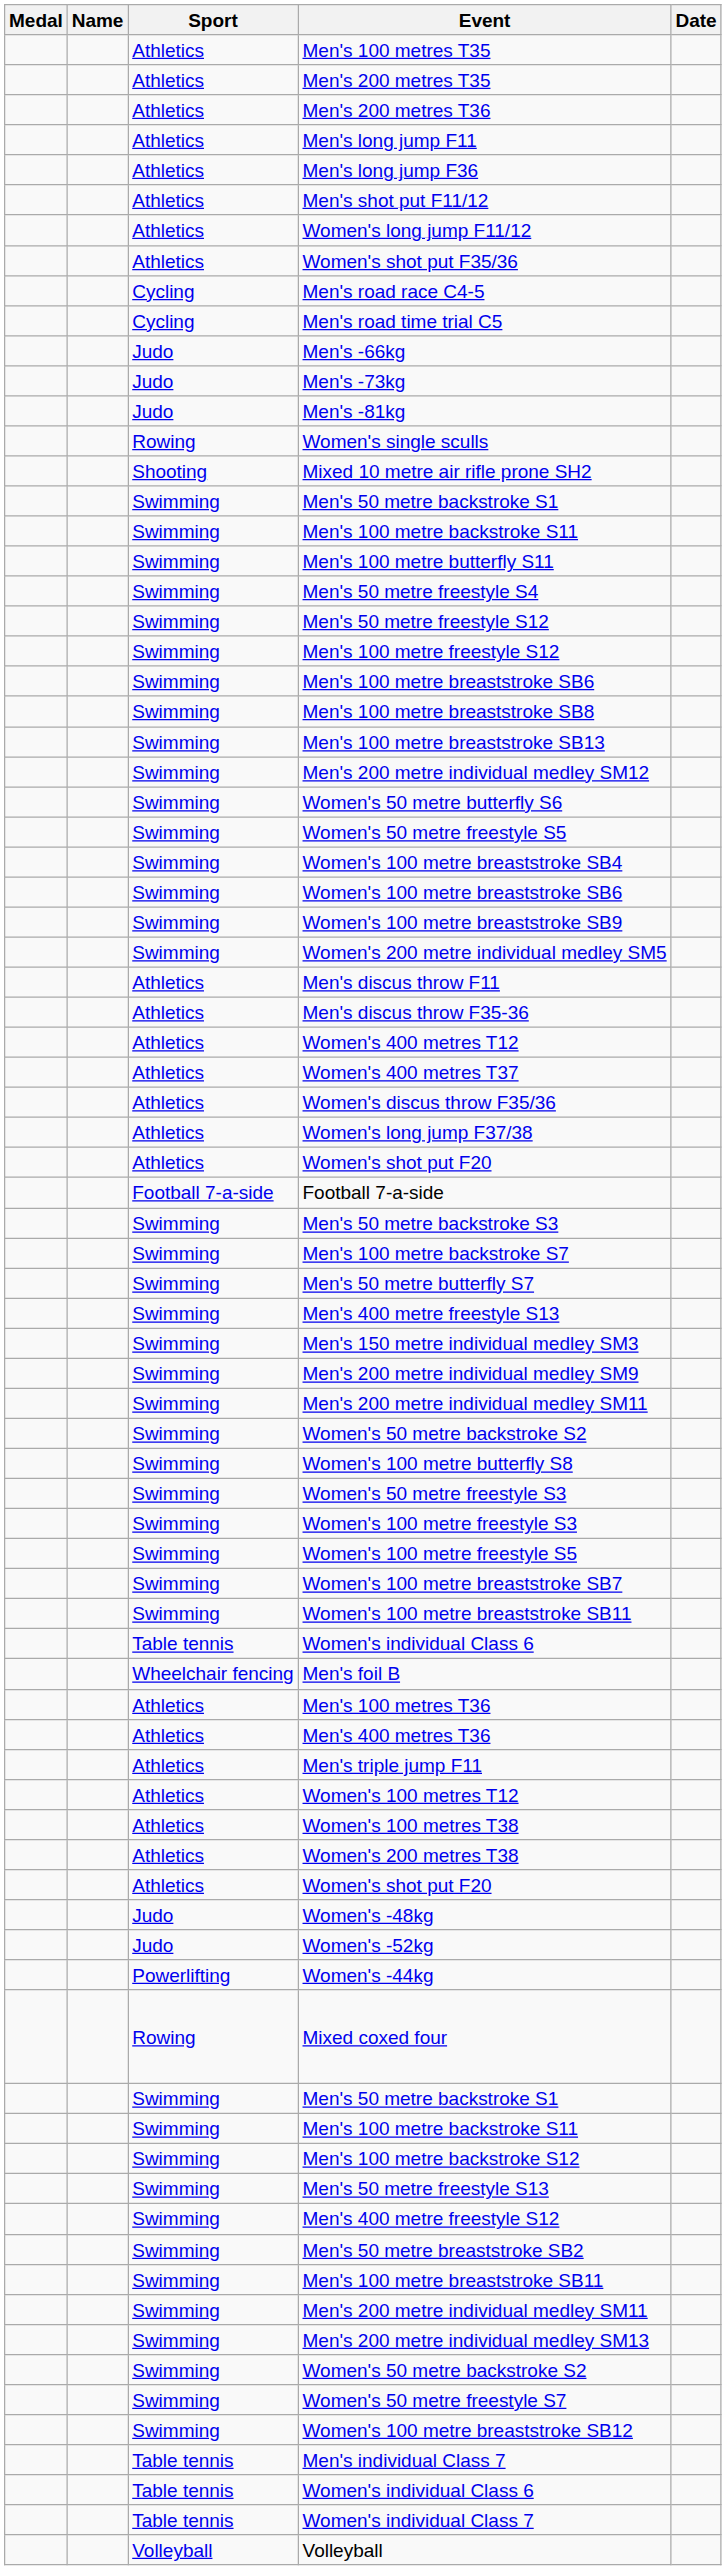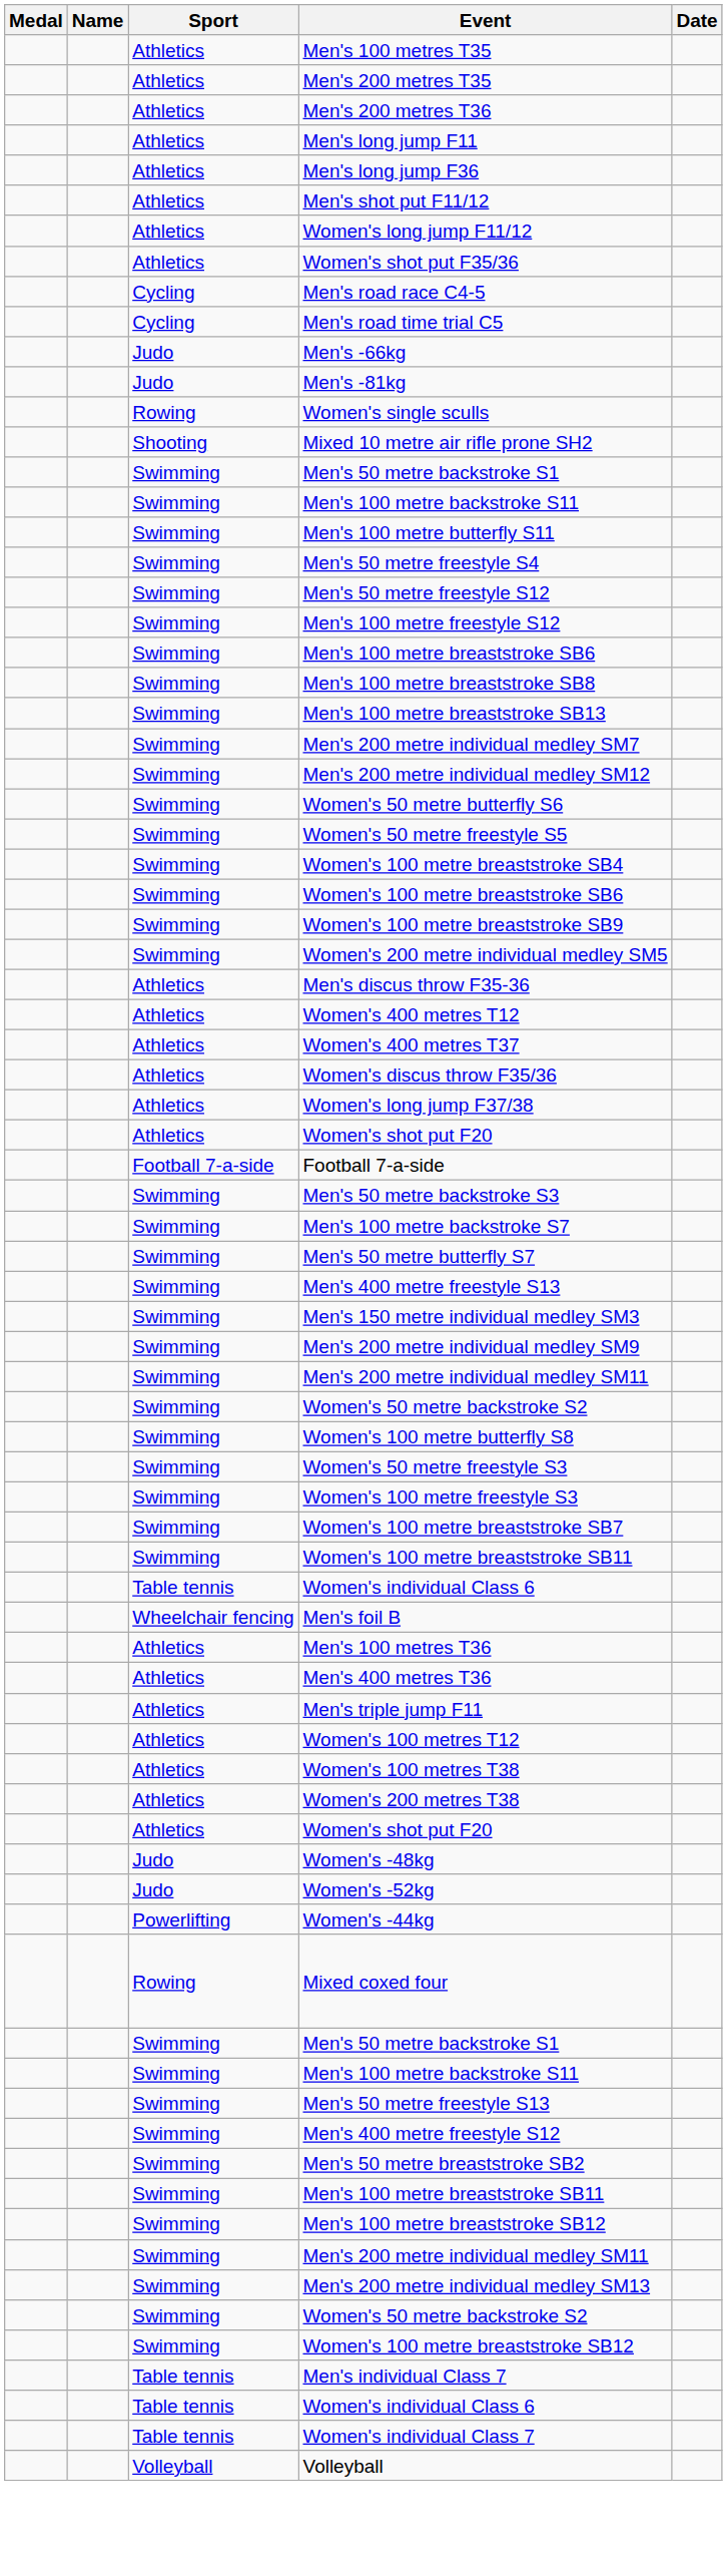- row: Judo | Men's -73kg
+ row: Swimming | Men's 200 metre individual medley SM7
- row: Athletics | Men's discus throw F11
- row: Swimming | Women's 100 metre freestyle S5
- row: Swimming | Men's 100 metre backstroke S12
+ row: Swimming | Men's 100 metre breaststroke SB12
- row: Swimming | Women's 50 metre freestyle S7
